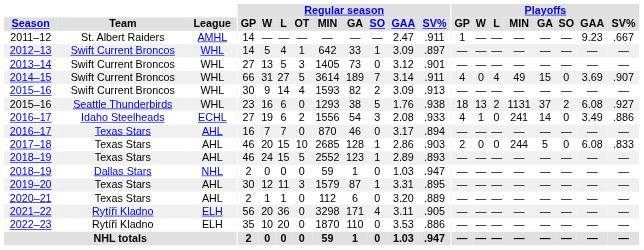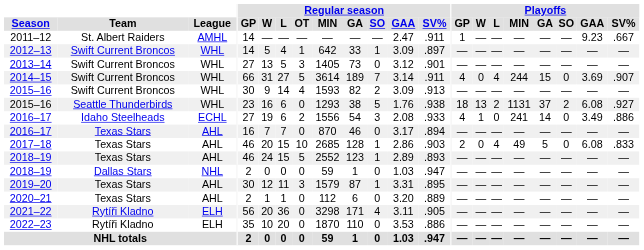2014–15 | Playoffs / MIN: 49 -> 244
2017–18 | Playoffs / L: 0 -> 4
2017–18 | Playoffs / MIN: 244 -> 49
